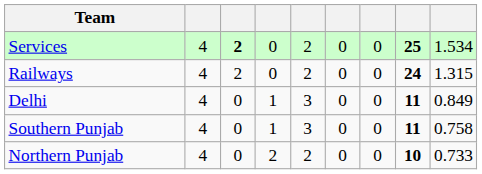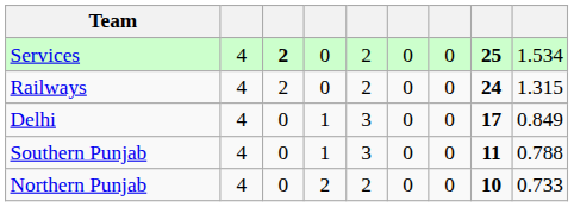Delhi | column 8: 11 -> 17
Southern Punjab | column 9: 0.758 -> 0.788
